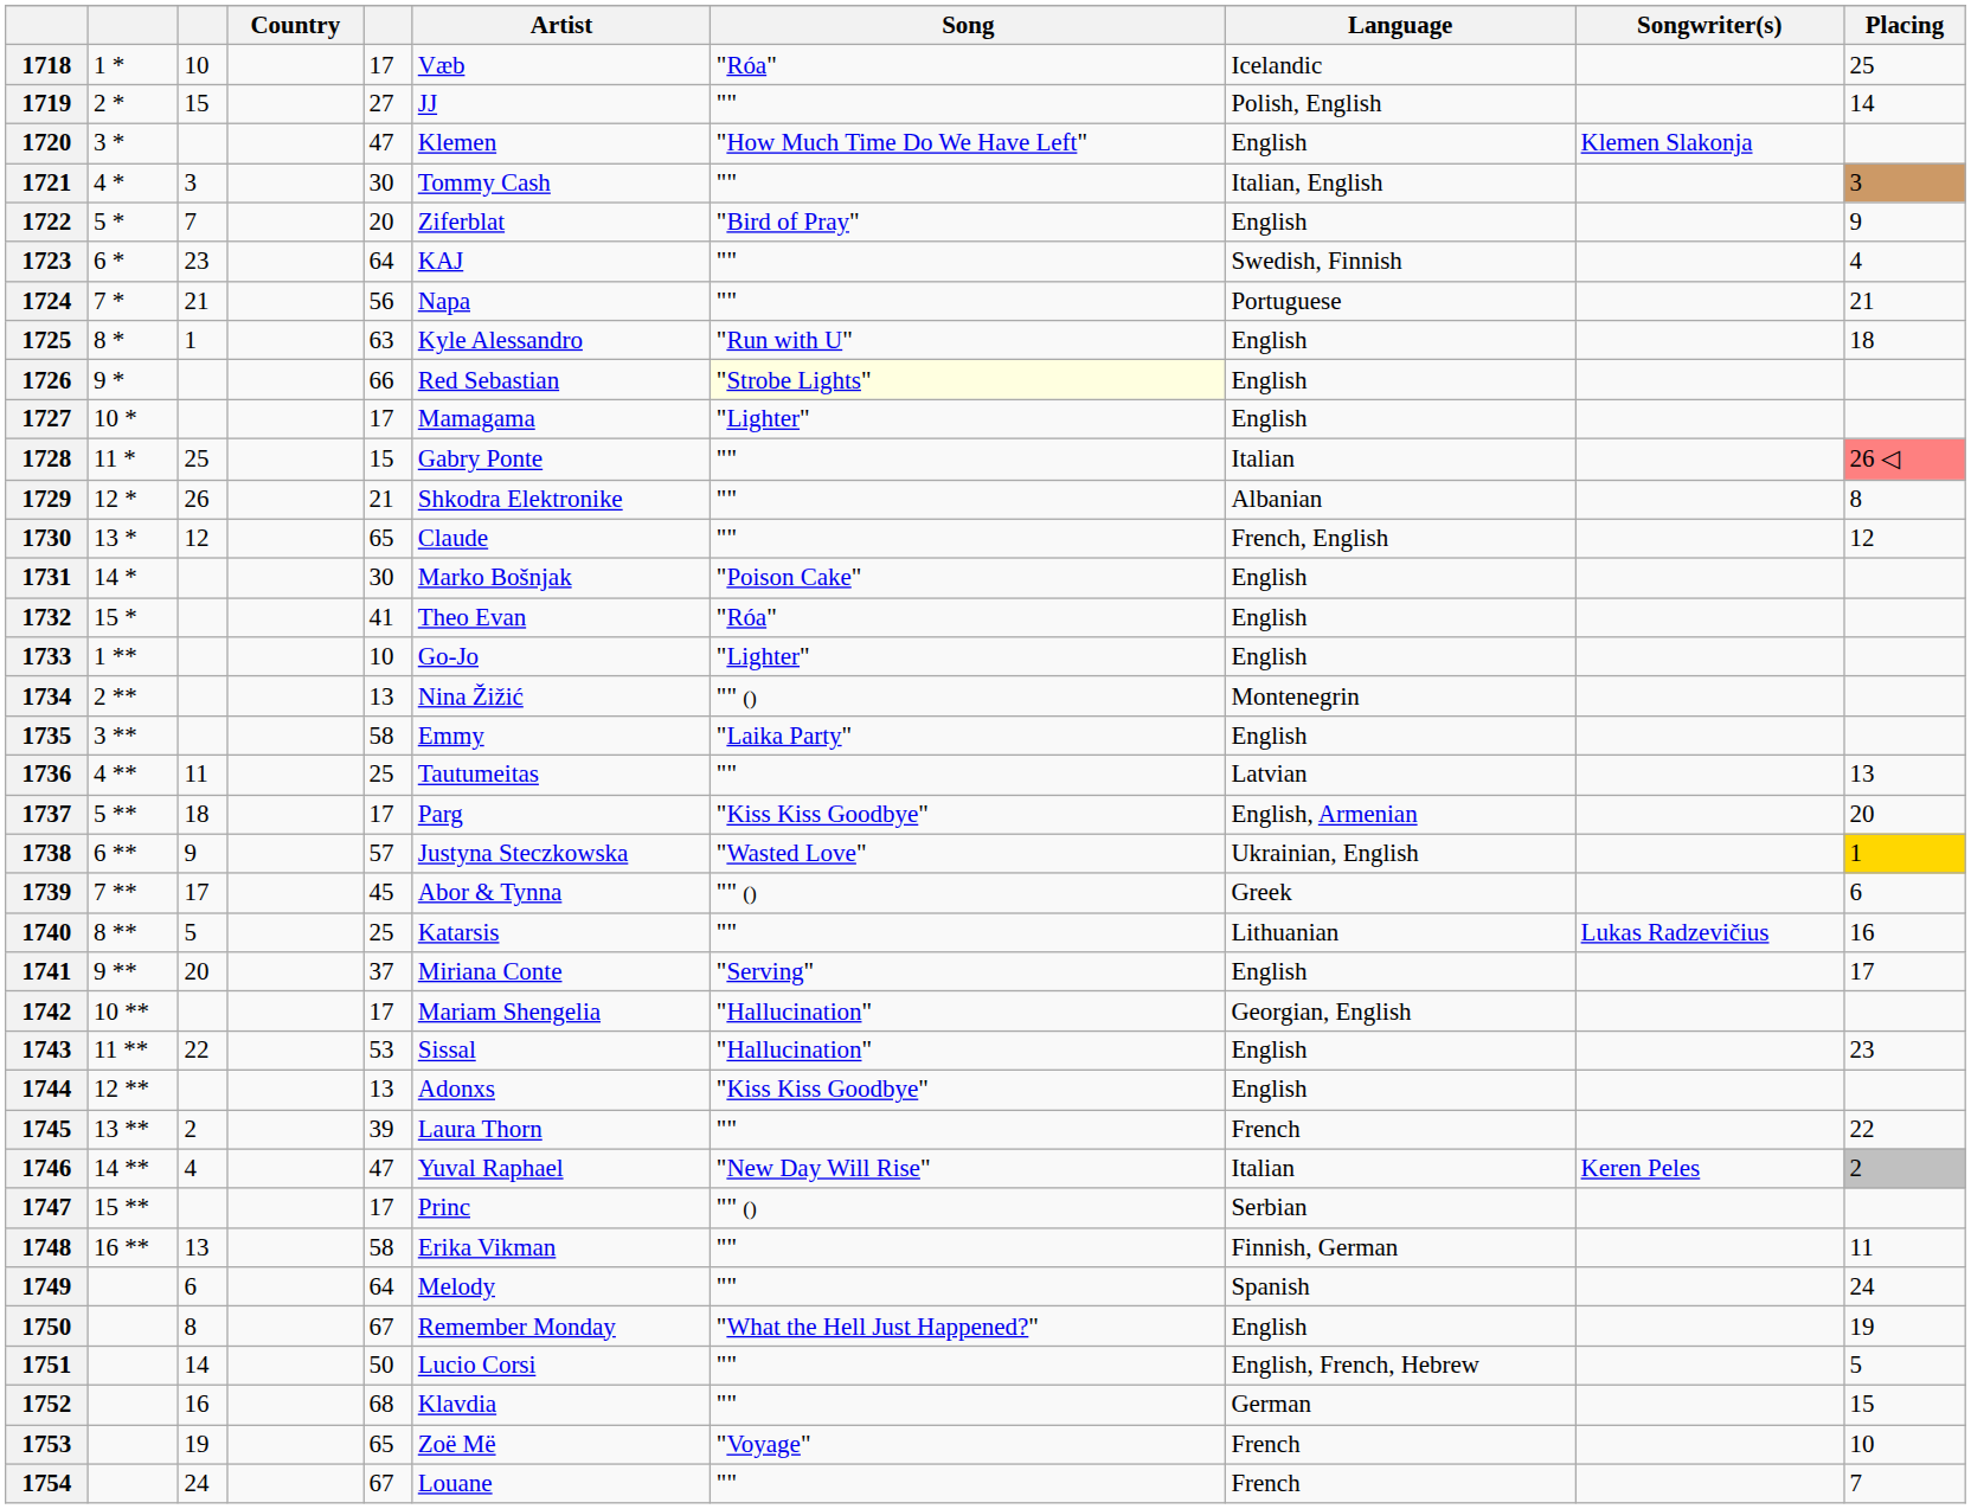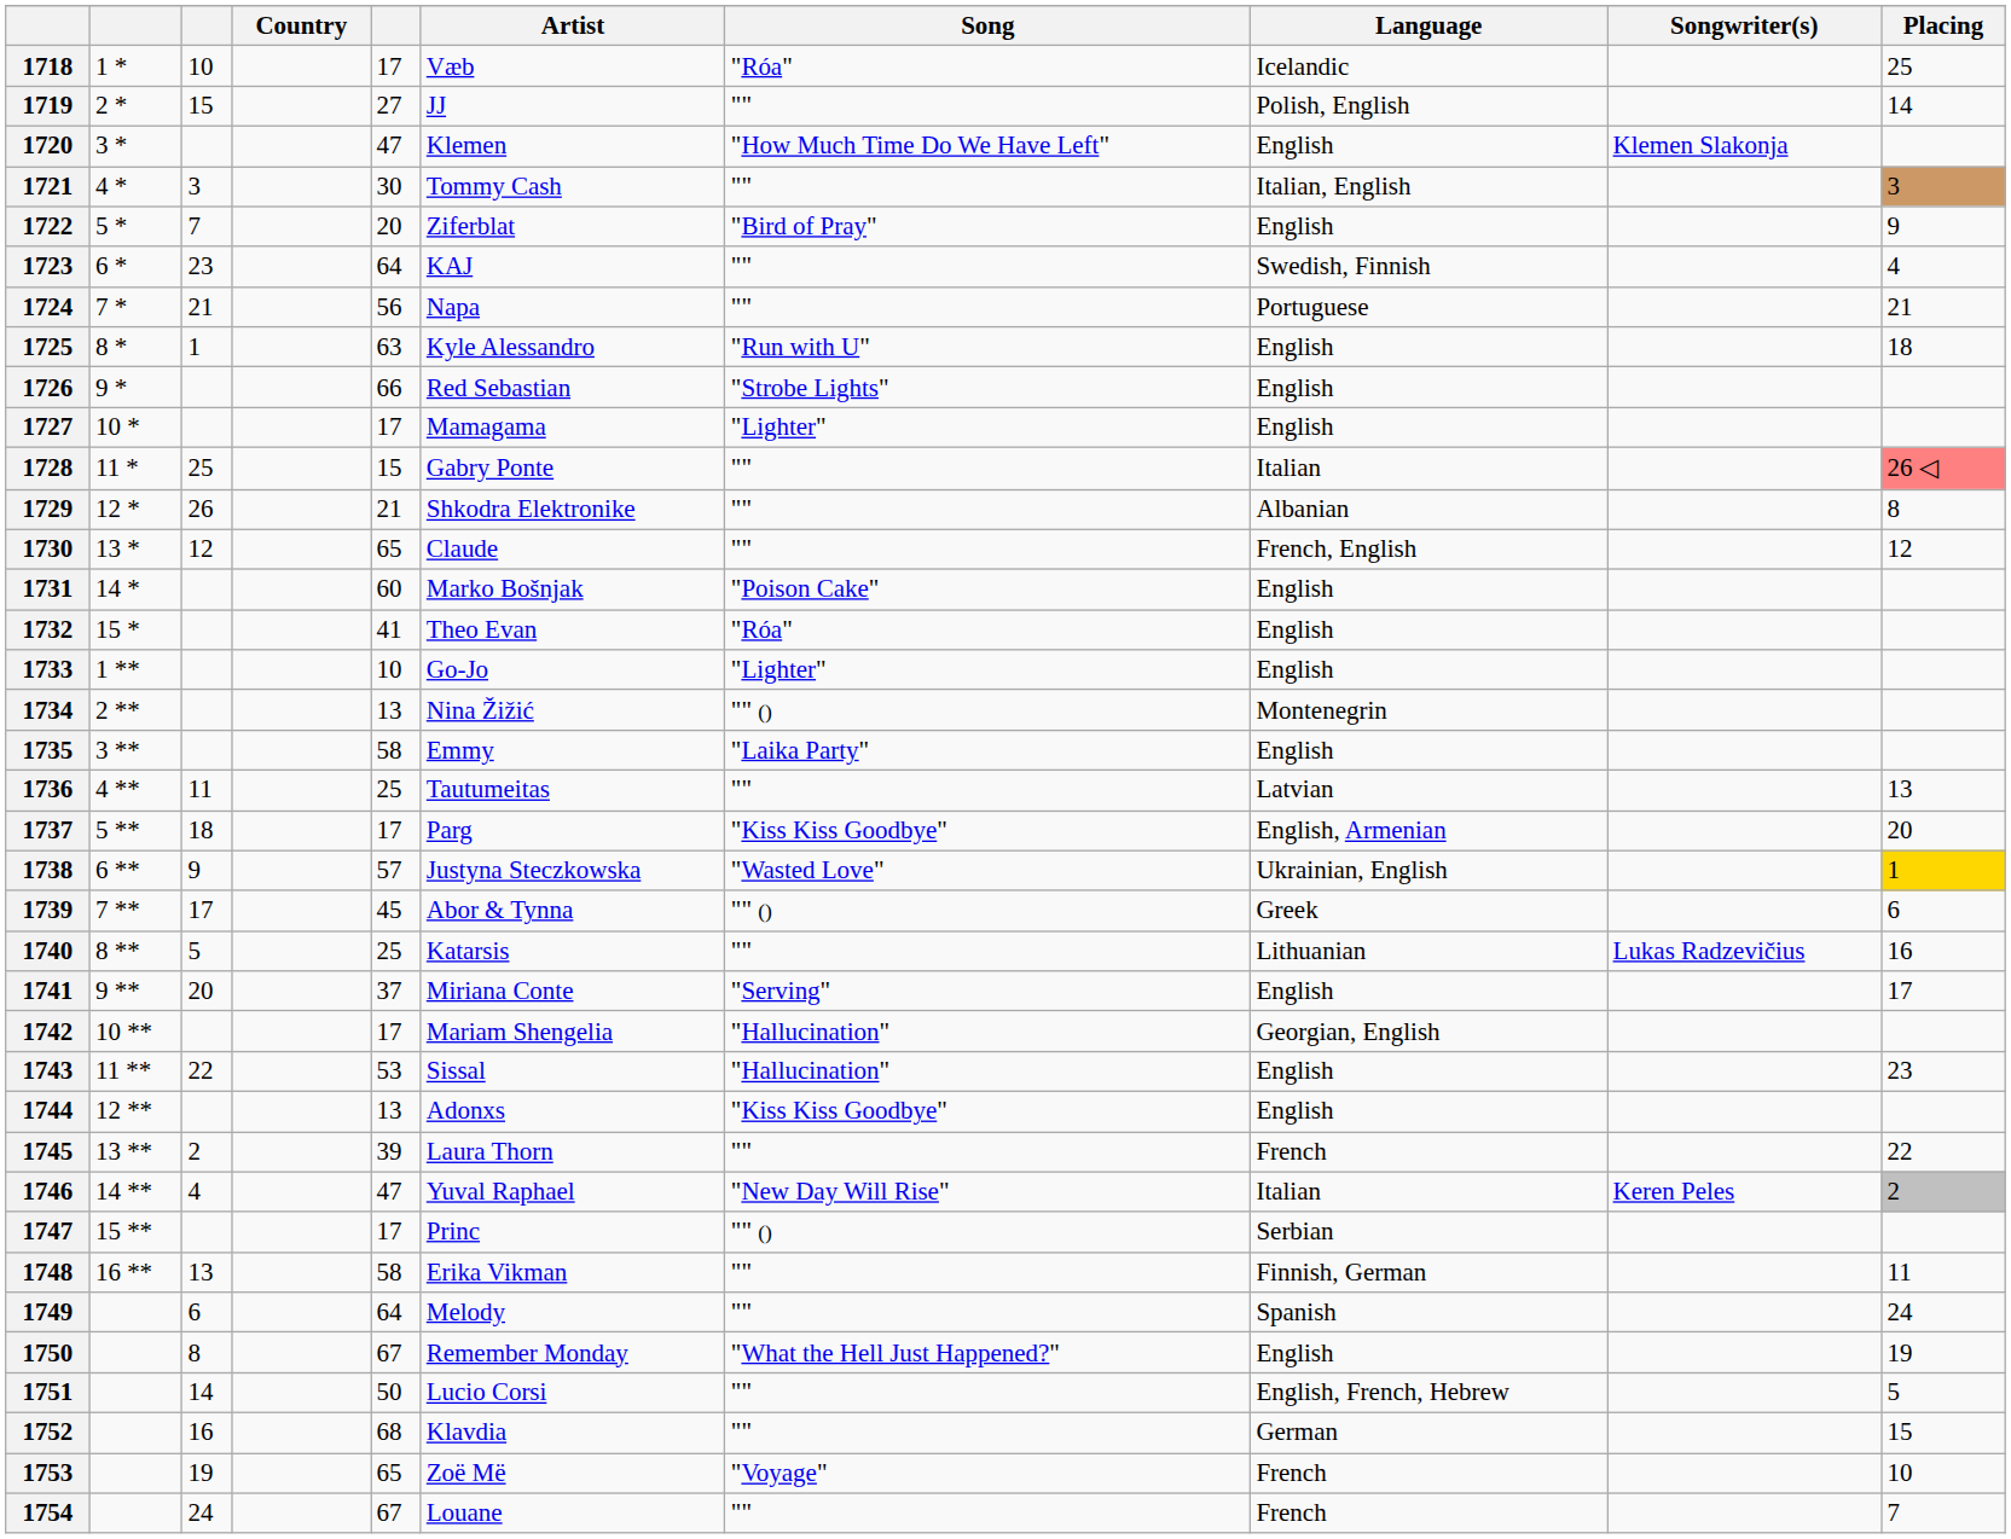1726 | Song: lightyellow background -> no background
1731 | column 5: 30 -> 60
